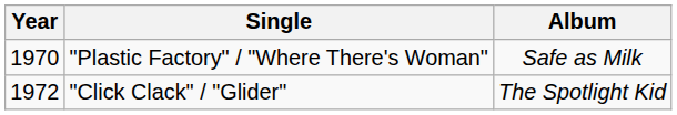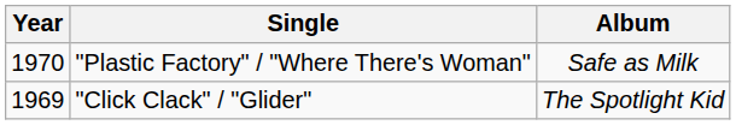"Click Clack" / "Glider" | Year: 1972 -> 1969
